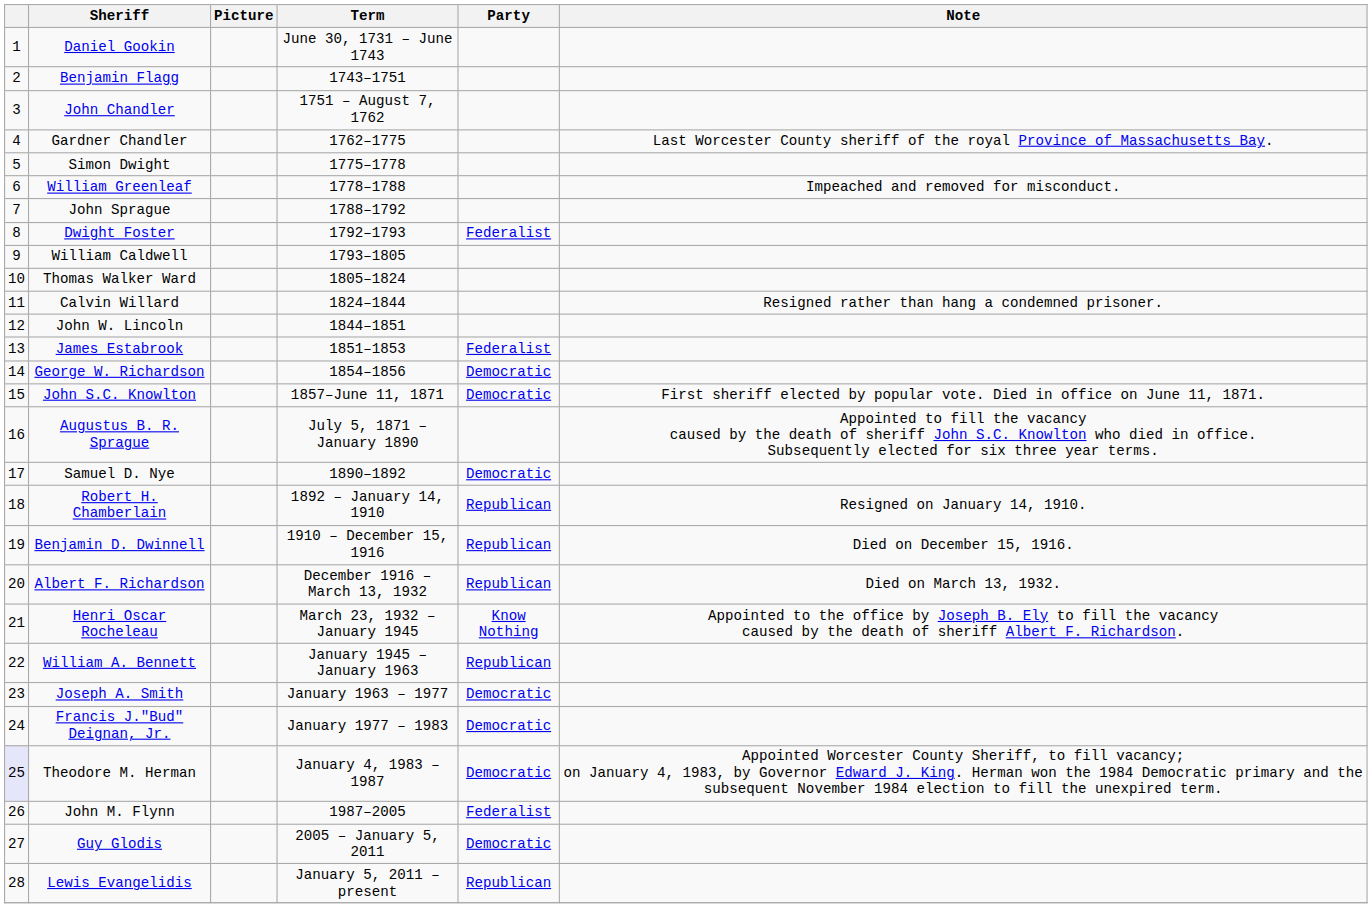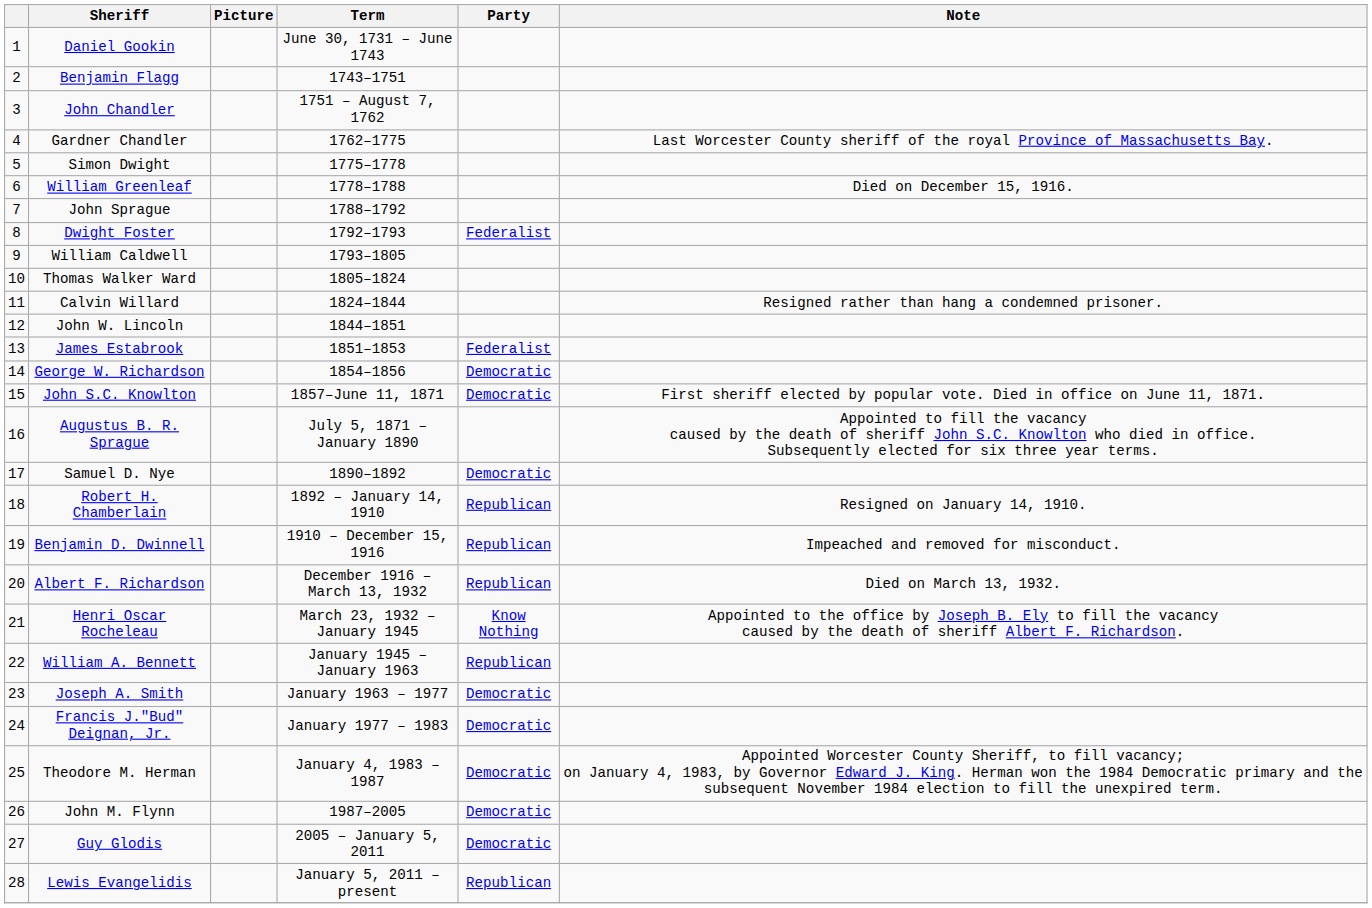William Greenleaf | Note: Impeached and removed for misconduct. -> Died on December 15, 1916.
Benjamin D. Dwinnell | Note: Died on December 15, 1916. -> Impeached and removed for misconduct.
Theodore M. Herman | column 1: lavender background -> no background
John M. Flynn | Party: Federalist -> Democratic
